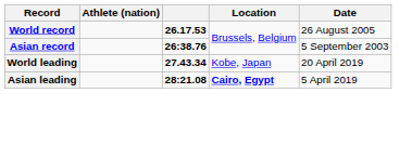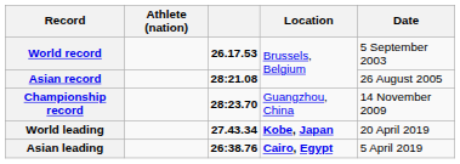World record | Date: 26 August 2005 -> 5 September 2003
Asian record | column 3: 26:38.76 -> 28:21.08
Asian record | Date: 5 September 2003 -> 26 August 2005
+ row: Championship record | 28:23.70 | Guangzhou, China | 14 November 2009
World leading | Location: normal -> bold
Asian leading | column 3: 28:21.08 -> 26:38.76
